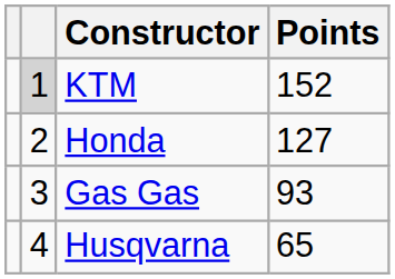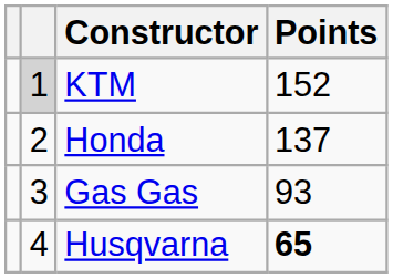Honda | Points: 127 -> 137
Husqvarna | Points: normal -> bold
